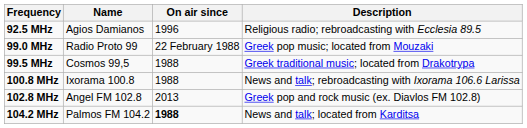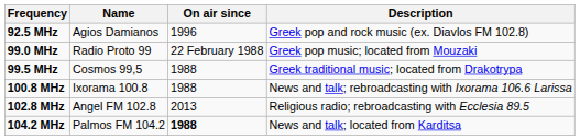92.5 MHz | Description: Religious radio; rebroadcasting with Ecclesia 89.5 -> Greek pop and rock music (ex. Diavlos FM 102.8)
102.8 MHz | Description: Greek pop and rock music (ex. Diavlos FM 102.8) -> Religious radio; rebroadcasting with Ecclesia 89.5
